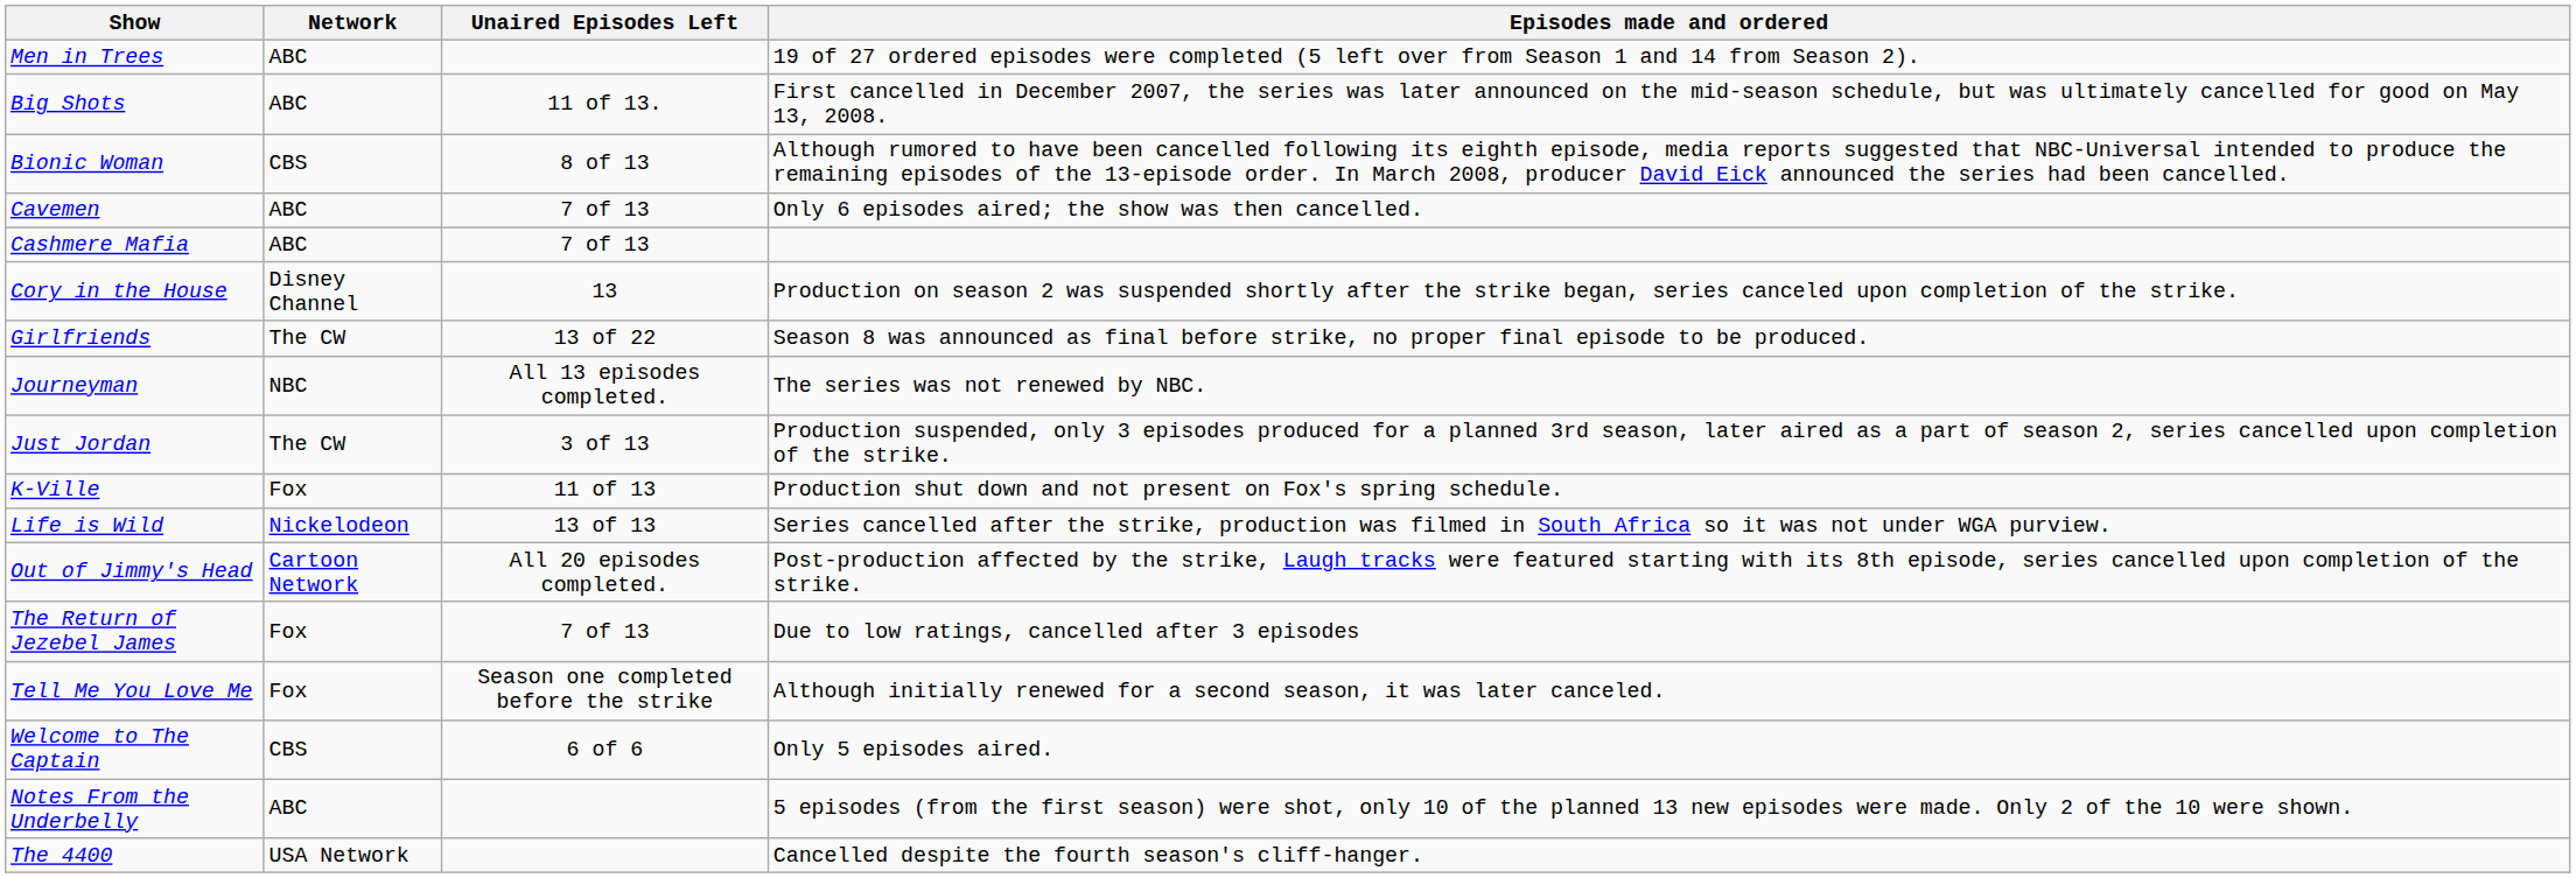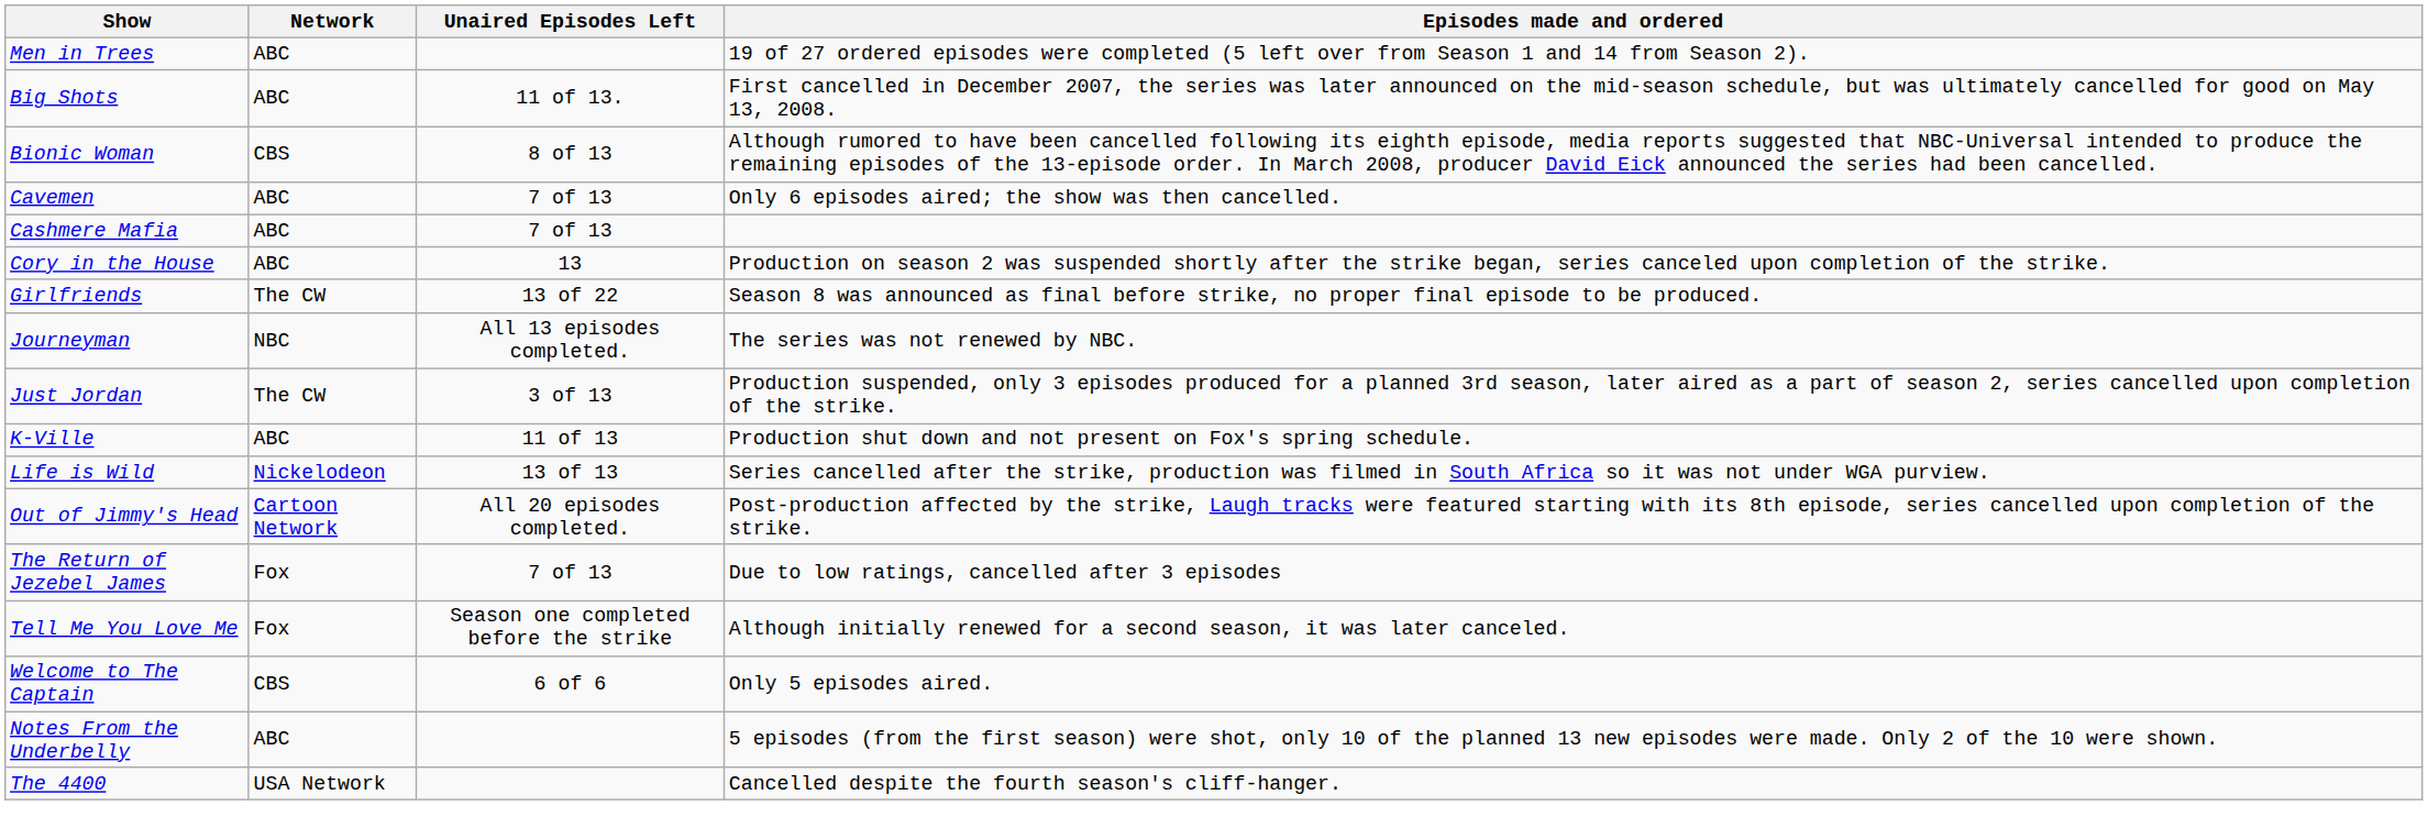Cory in the House | Network: Disney Channel -> ABC
K-Ville | Network: Fox -> ABC
